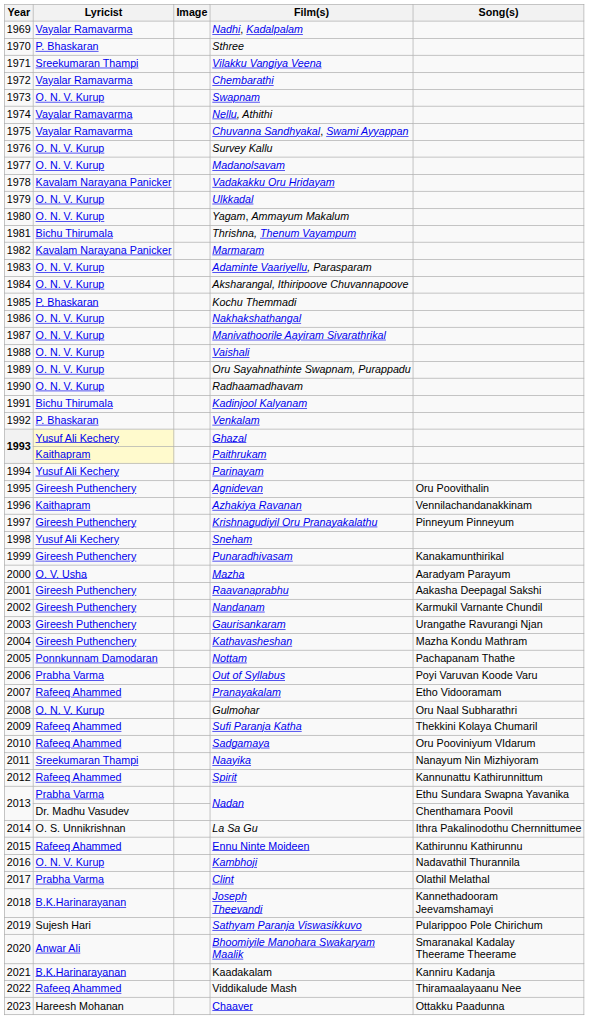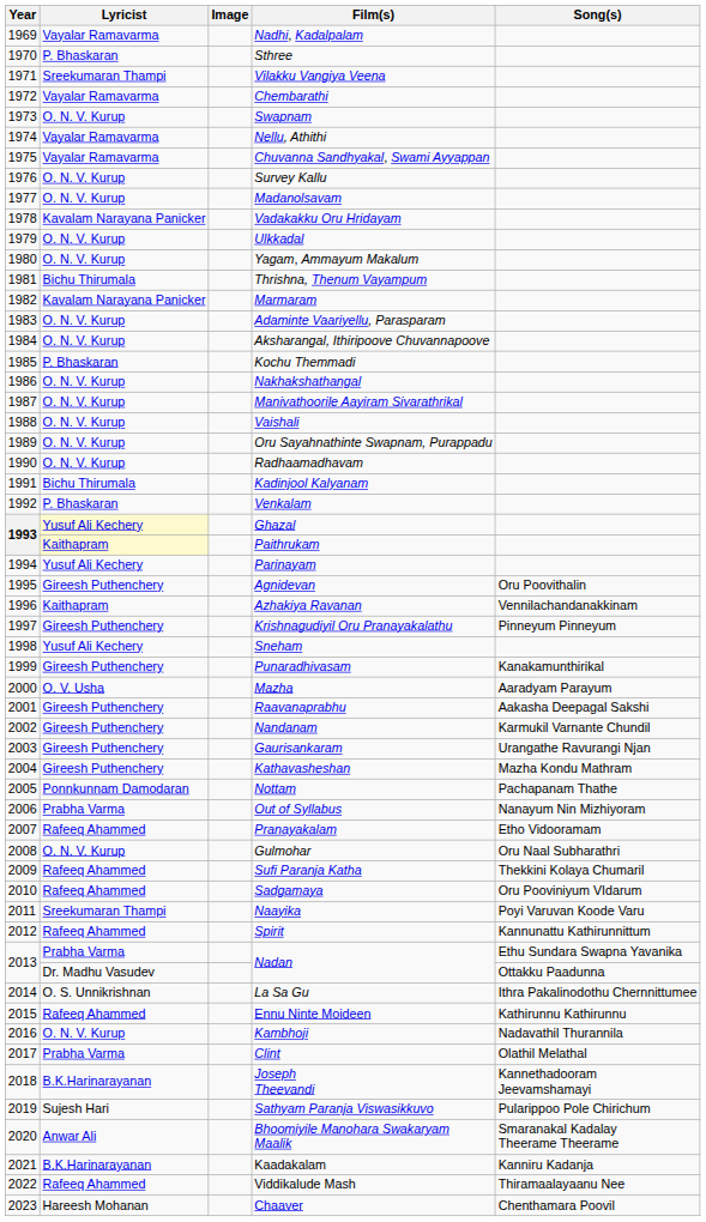Out of Syllabus | Song(s): Poyi Varuvan Koode Varu -> Nanayum Nin Mizhiyoram
Naayika | Song(s): Nanayum Nin Mizhiyoram -> Poyi Varuvan Koode Varu
Dr. Madhu Vasudev / Nadan | Song(s): Chenthamara Poovil -> Ottakku Paadunna
Chaaver | Song(s): Ottakku Paadunna -> Chenthamara Poovil
